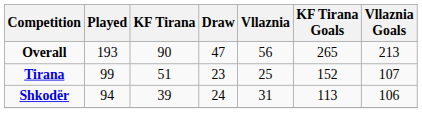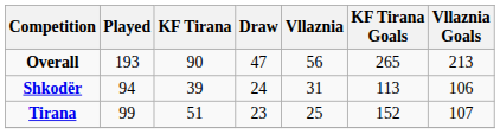rows swapped: Tirana <-> Shkodër
